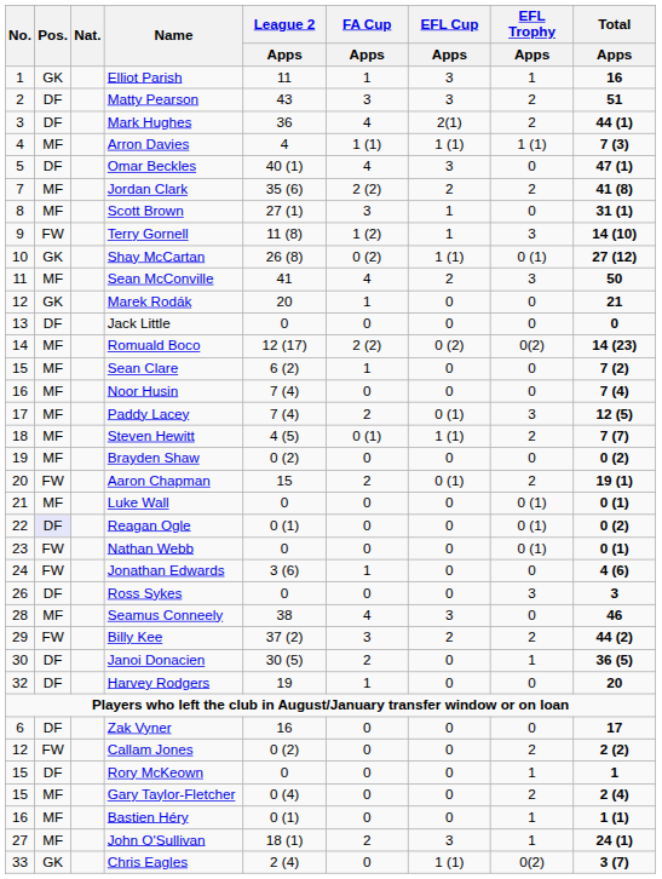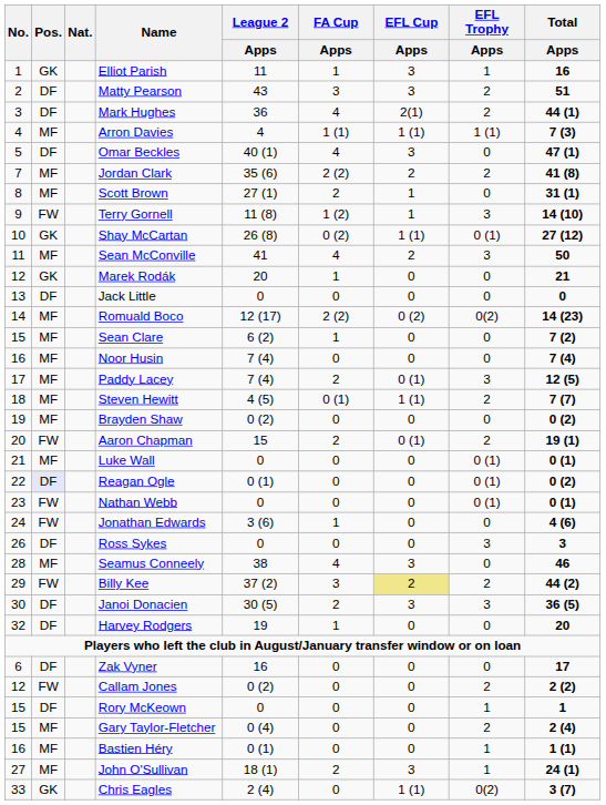Scott Brown | FA Cup / Apps: 3 -> 2
Billy Kee | EFL Cup / Apps: no background -> khaki background
Janoi Donacien | EFL Cup / Apps: 0 -> 3
Janoi Donacien | EFL Trophy / Apps: 1 -> 3
